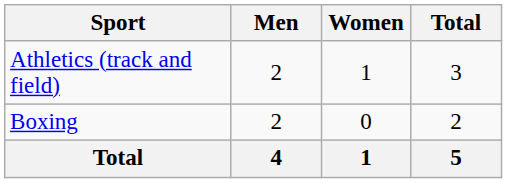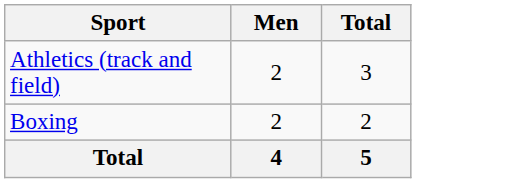- column: Women | 1 | 0 | 1
